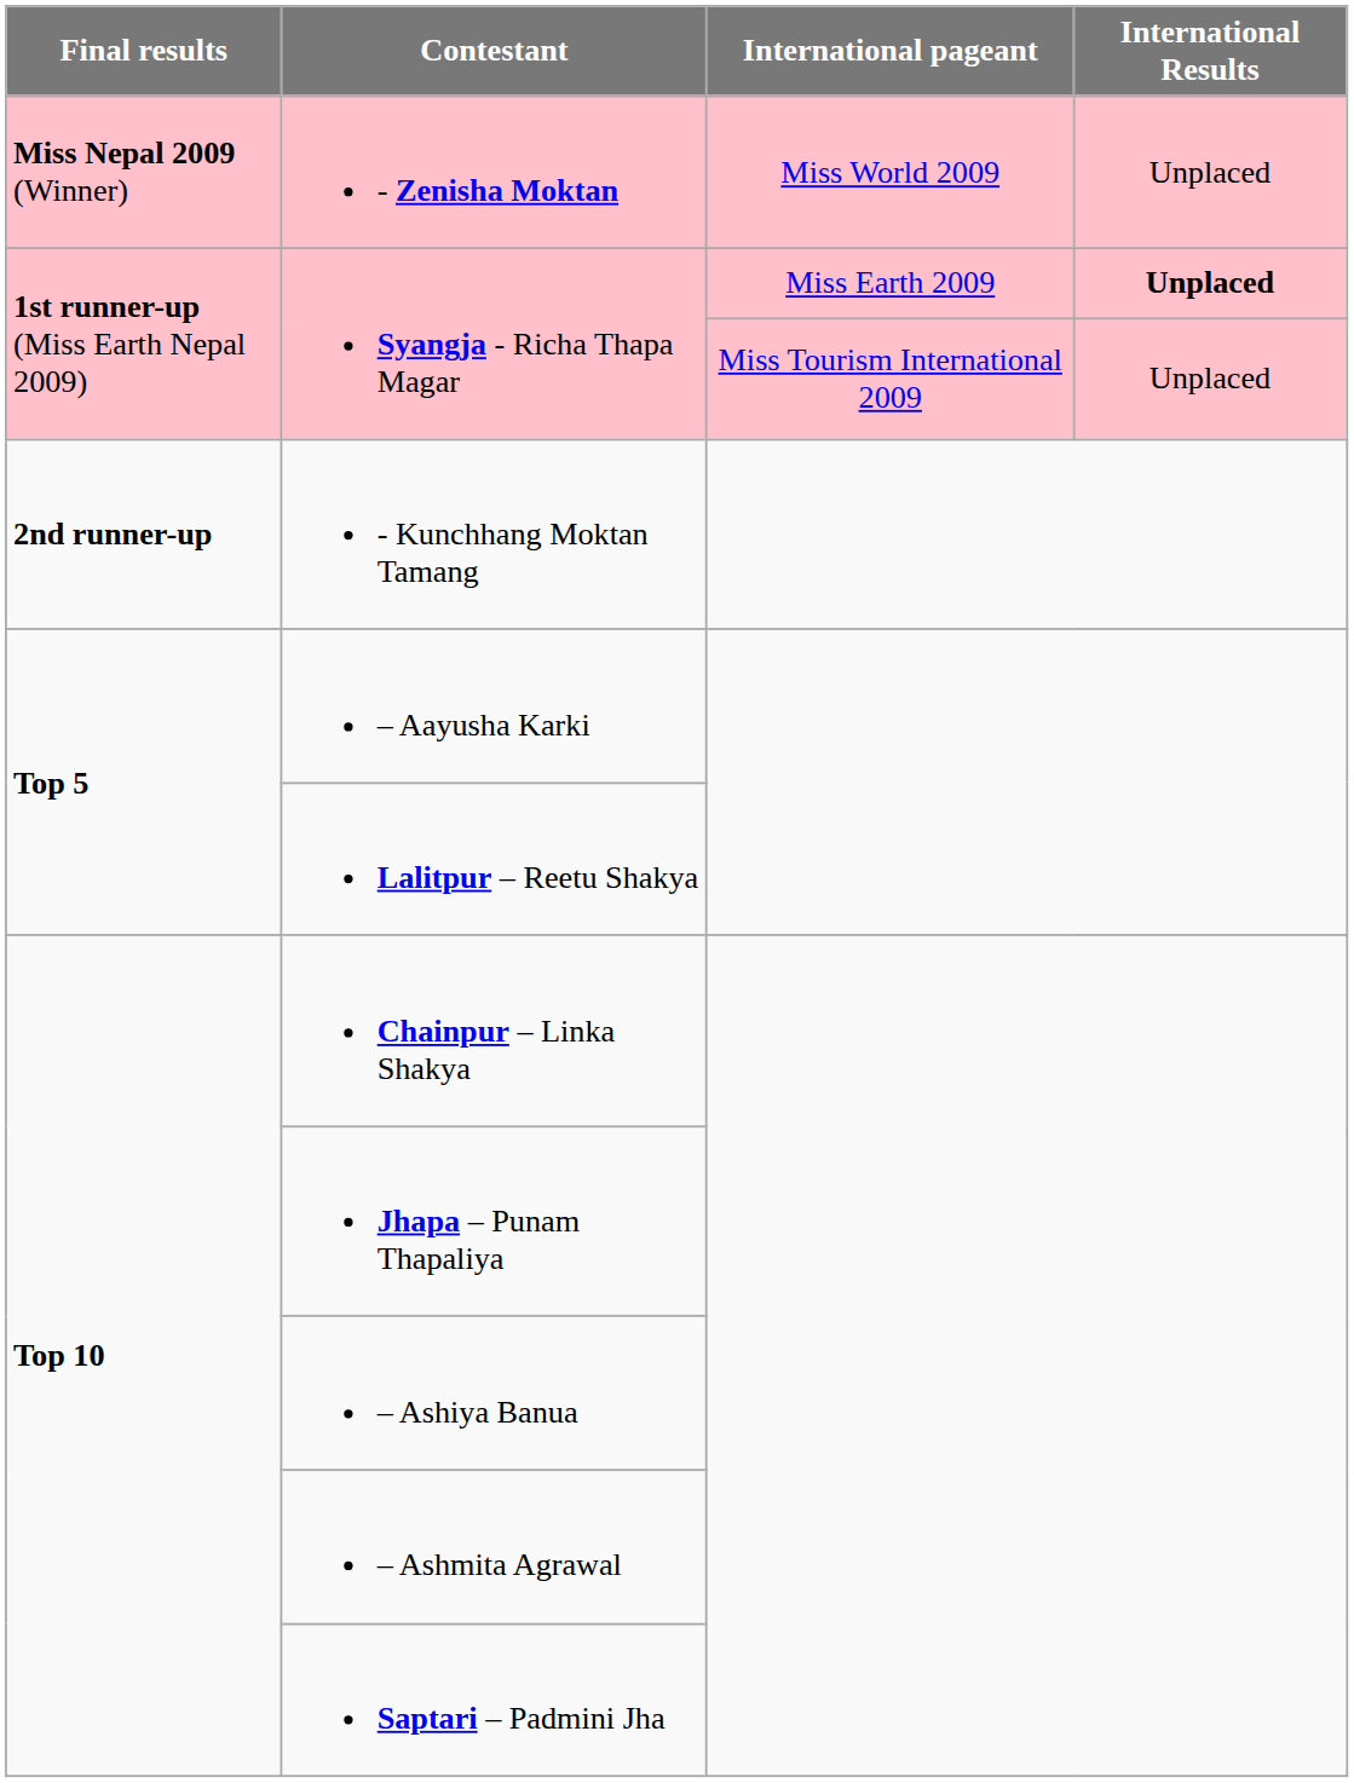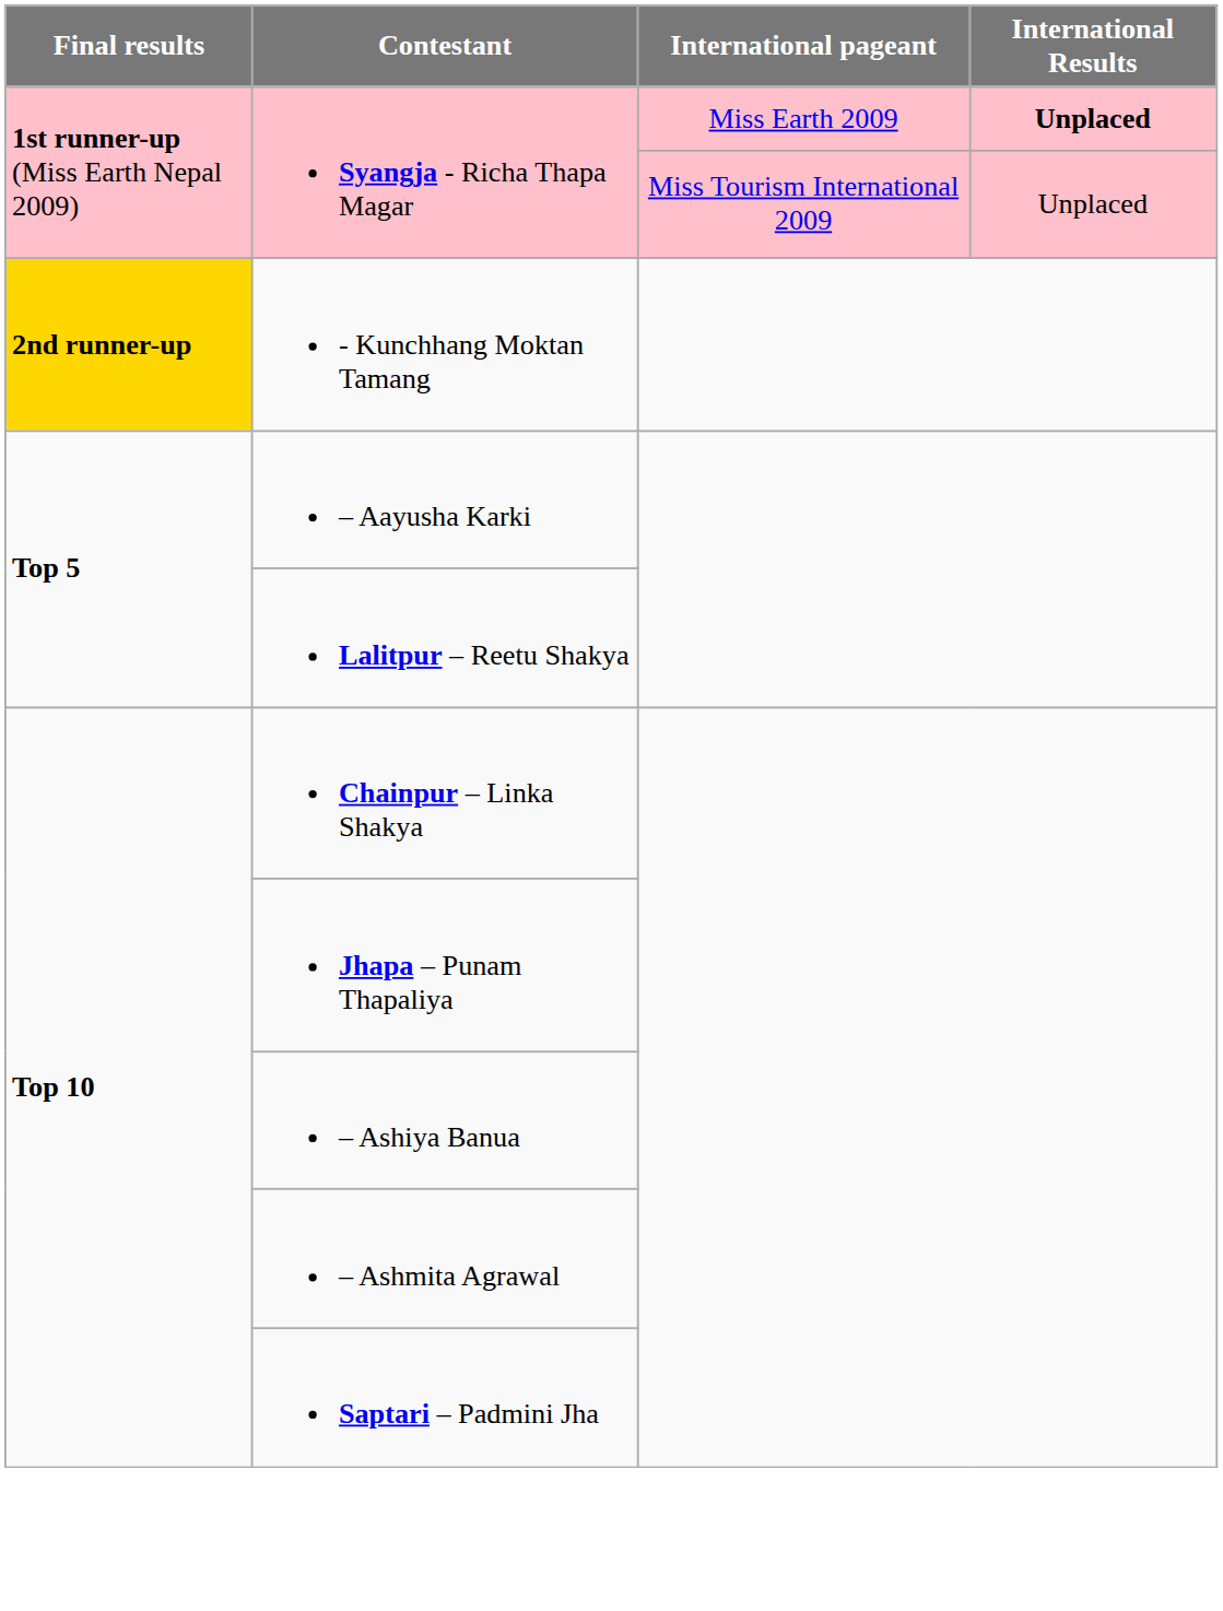- row: Miss Nepal 2009 (Winner) | - Zenisha Moktan | Miss World 2009 | Unplaced
- Kunchhang Moktan Tamang | Final results: no background -> gold background
